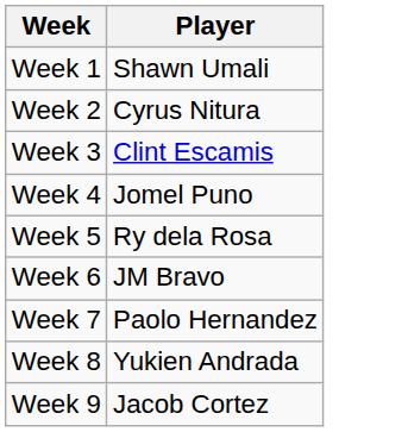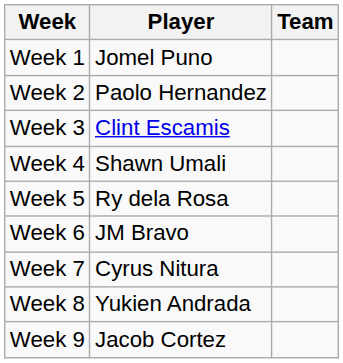+ column: Team
Week 1 | Player: Shawn Umali -> Jomel Puno
Week 2 | Player: Cyrus Nitura -> Paolo Hernandez
Week 4 | Player: Jomel Puno -> Shawn Umali
Week 7 | Player: Paolo Hernandez -> Cyrus Nitura
